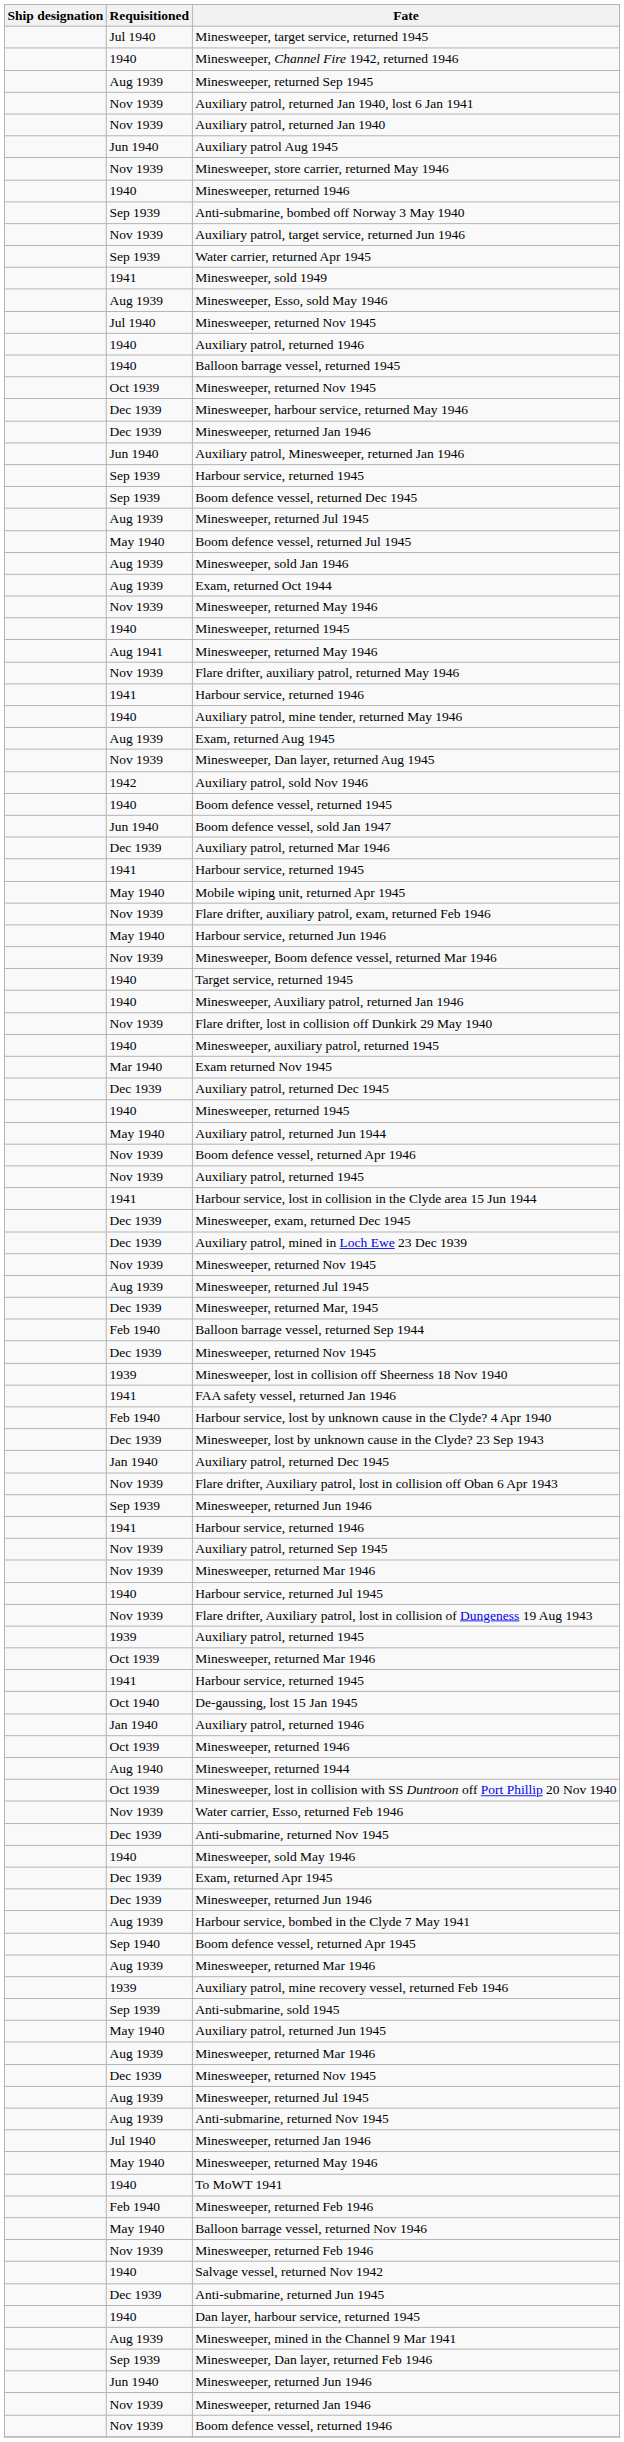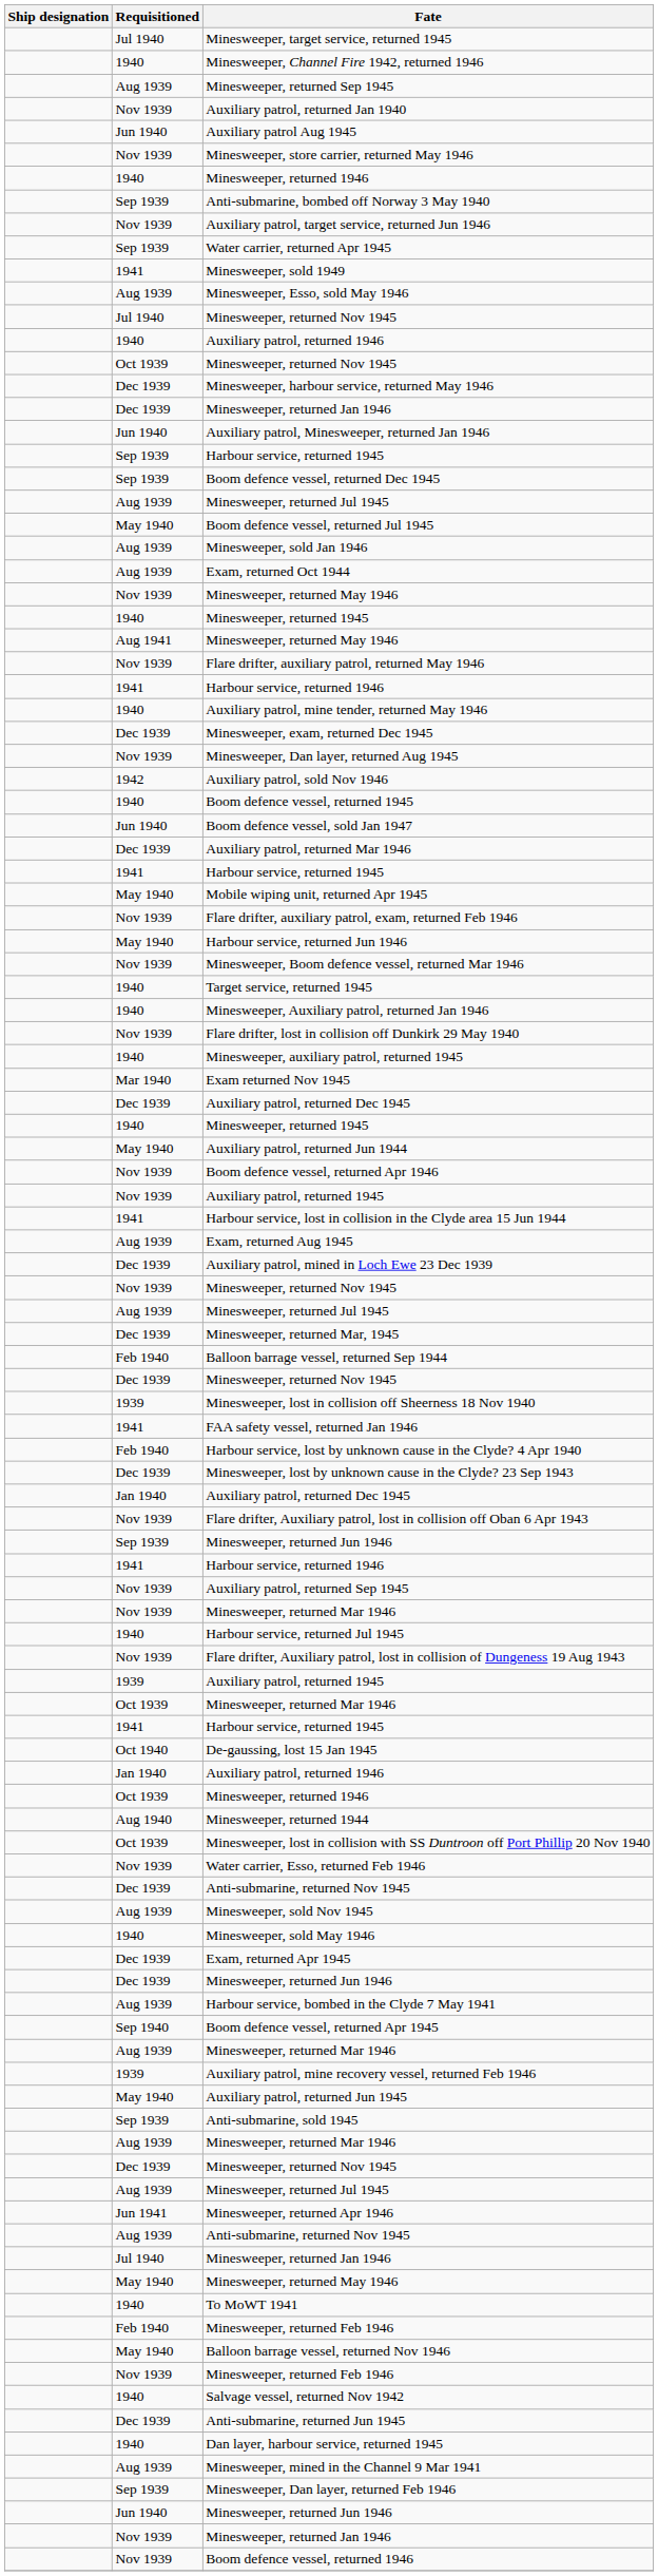- row: Nov 1939 | Auxiliary patrol, returned Jan 1940, lost 6 Jan 1941
- row: 1940 | Balloon barrage vessel, returned 1945
rows swapped: Exam, returned Aug 1945 <-> Minesweeper, exam, returned Dec 1945
+ row: Aug 1939 | Minesweeper, sold Nov 1945
rows swapped: Auxiliary patrol, returned Jun 1945 <-> Anti-submarine, sold 1945
+ row: Jun 1941 | Minesweeper, returned Apr 1946
